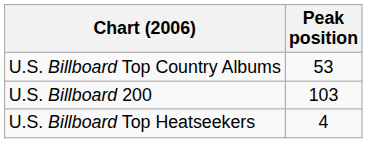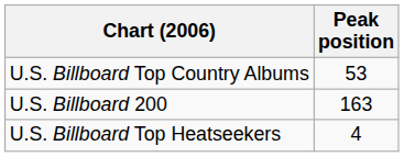U.S. Billboard 200 | Peak position: 103 -> 163
